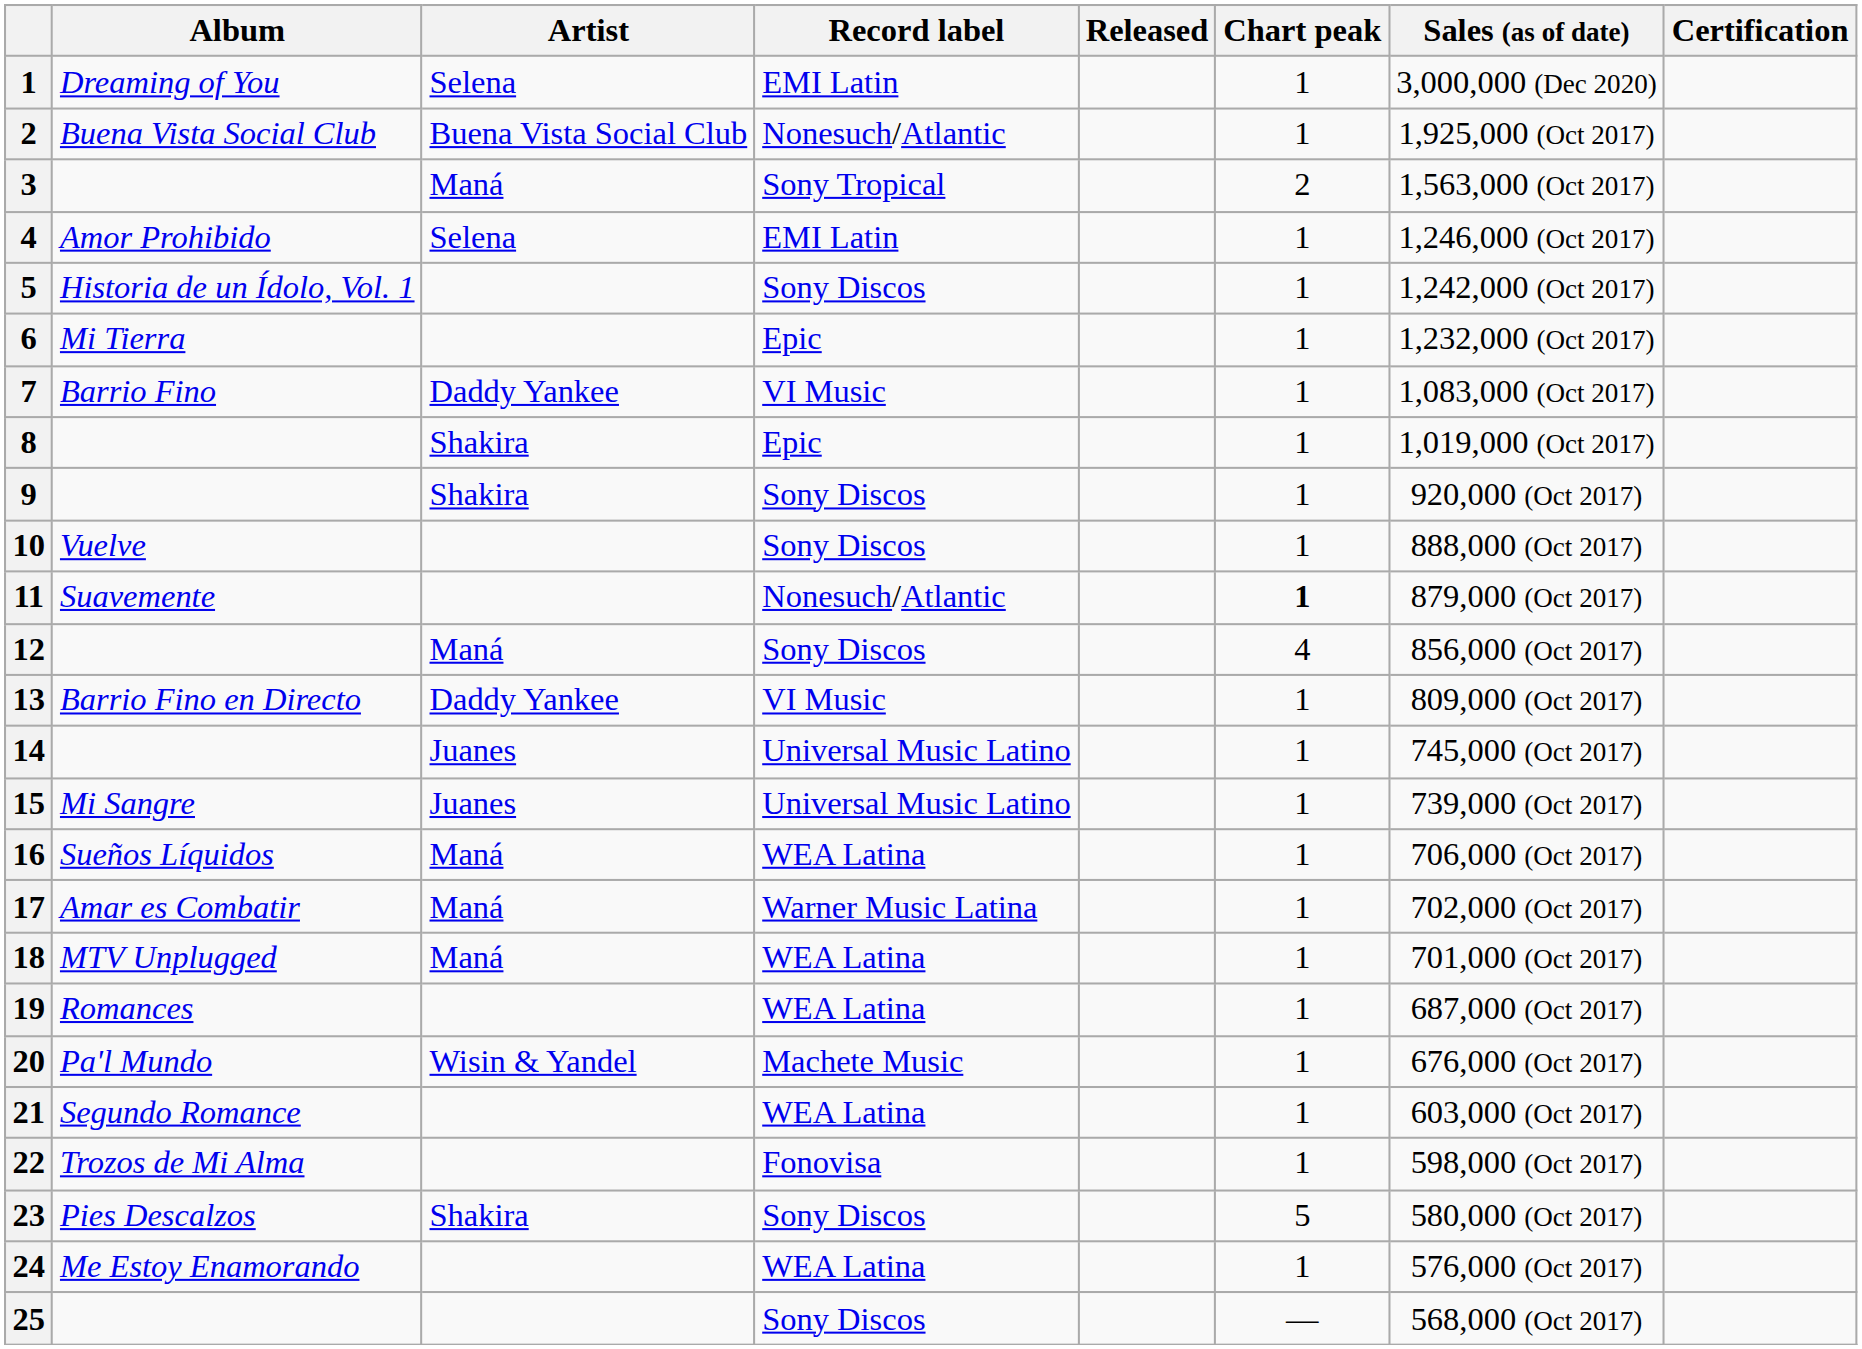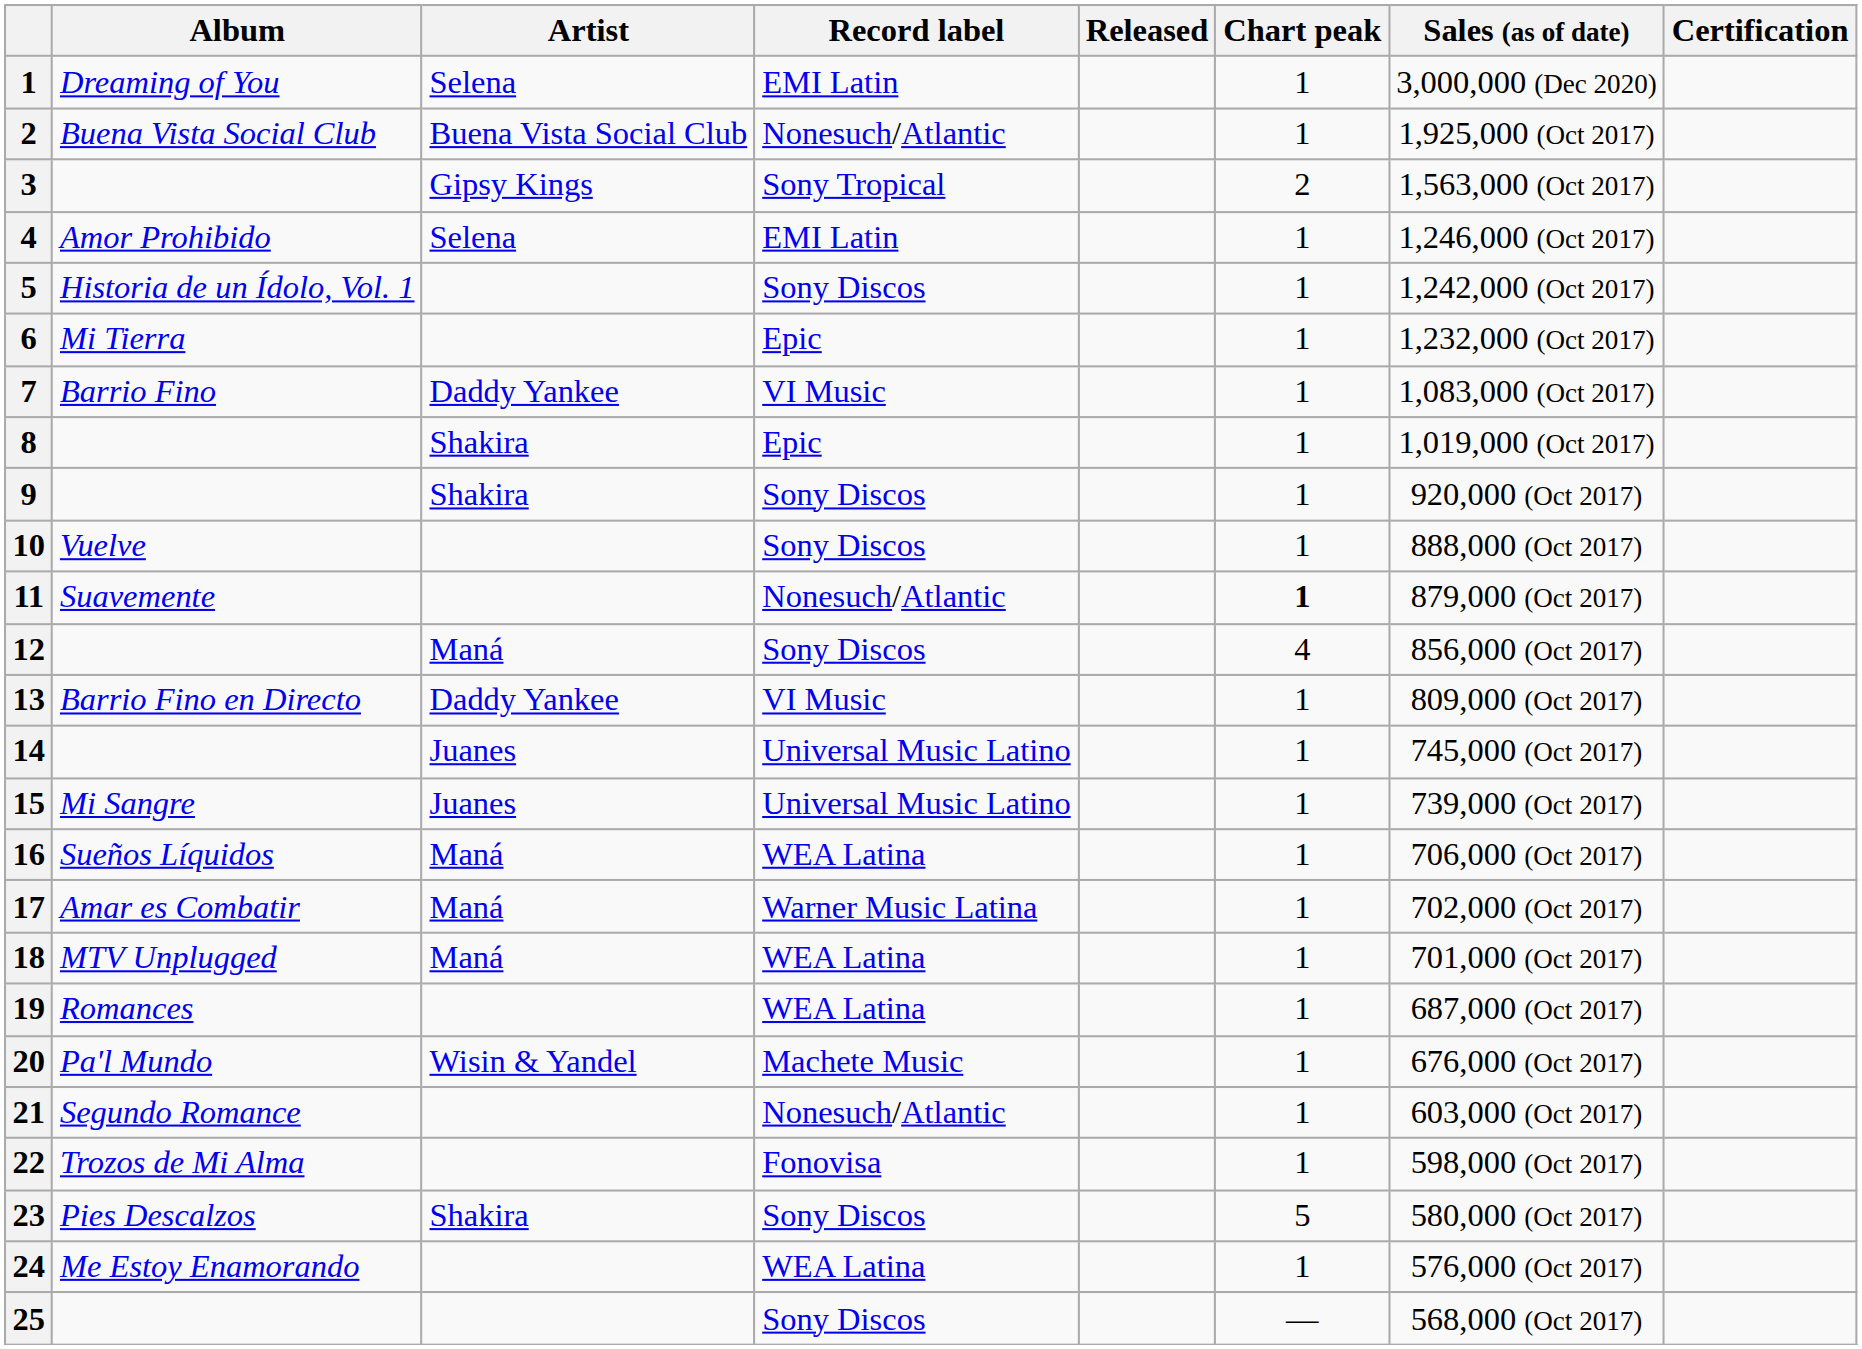3 | Artist: Maná -> Gipsy Kings
21 | Record label: WEA Latina -> Nonesuch/Atlantic
